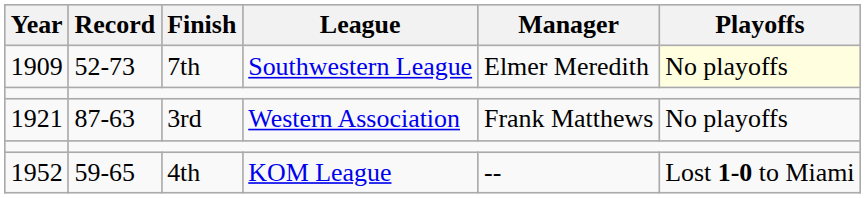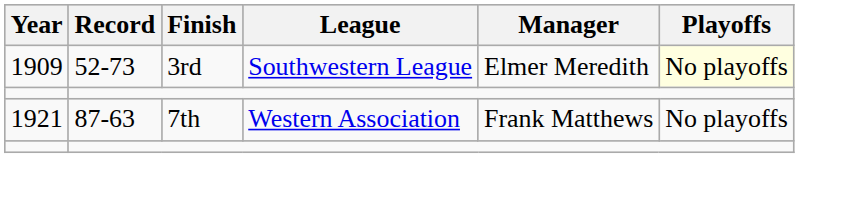1909 | Finish: 7th -> 3rd
1921 | Finish: 3rd -> 7th
- row: 1952 | 59-65 | 4th | KOM League | -- | Lost 1-0 to Miami
